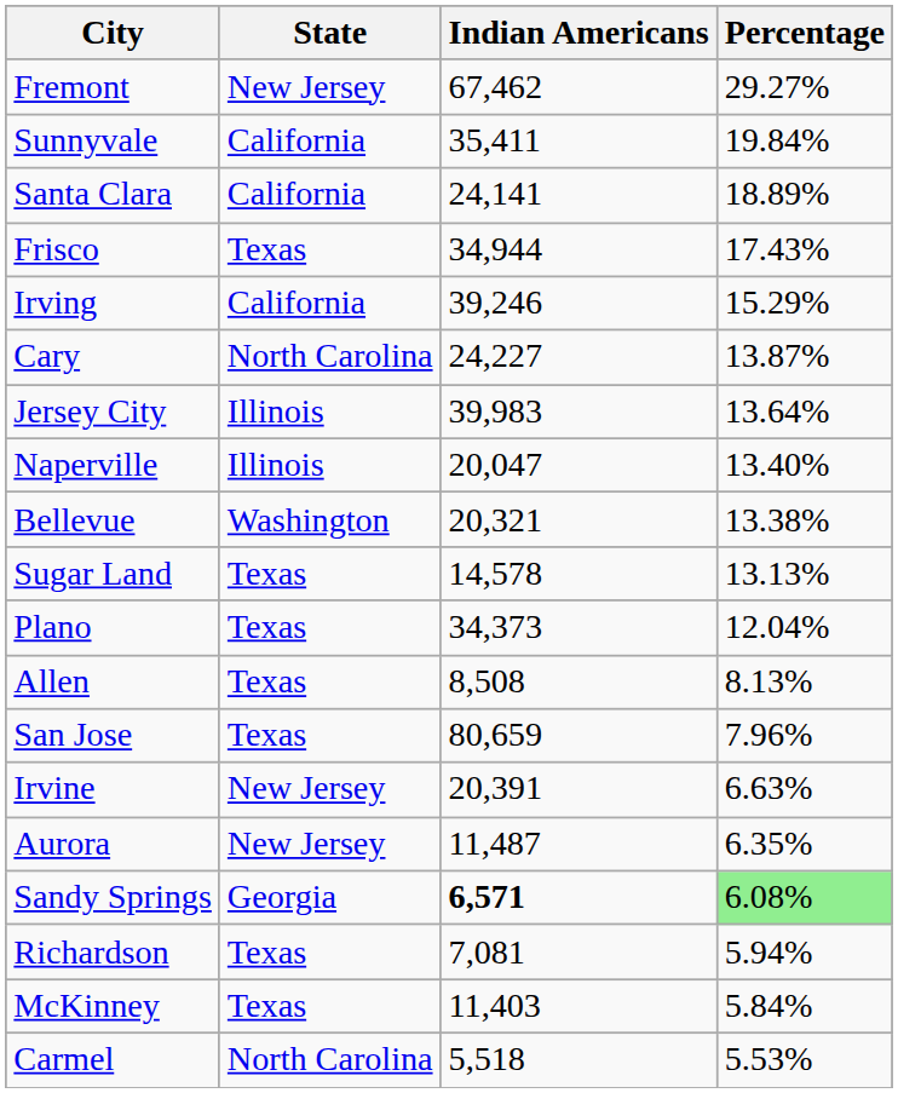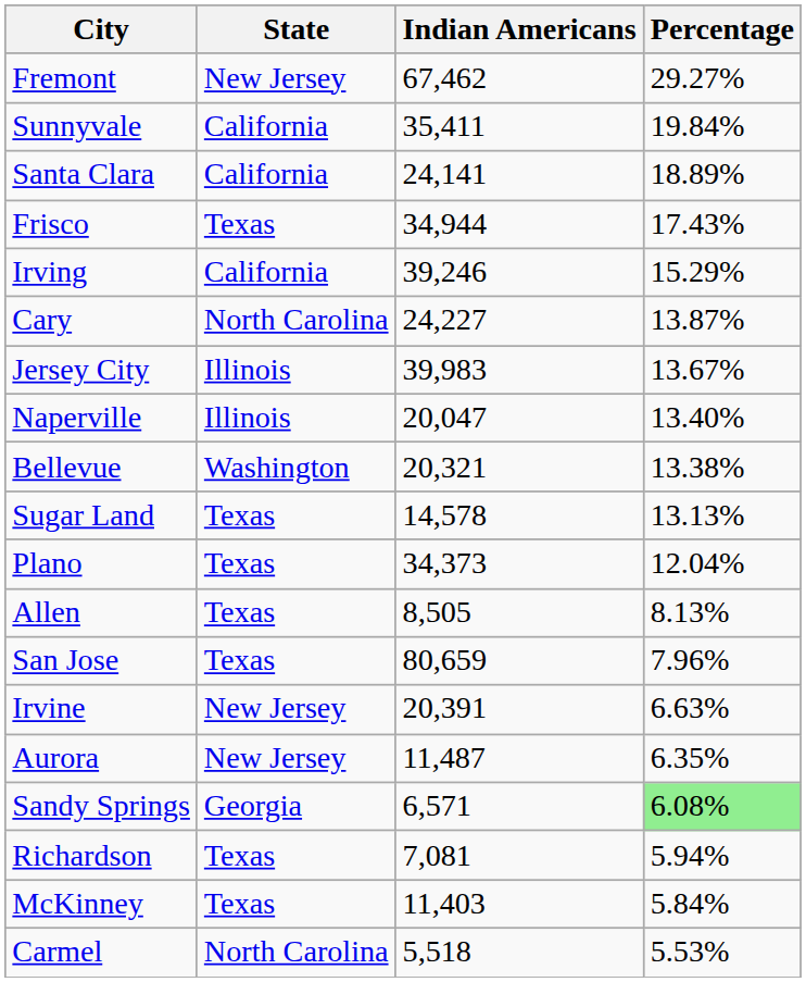Jersey City | Percentage: 13.64% -> 13.67%
Allen | Indian Americans: 8,508 -> 8,505
Sandy Springs | Indian Americans: bold -> normal
